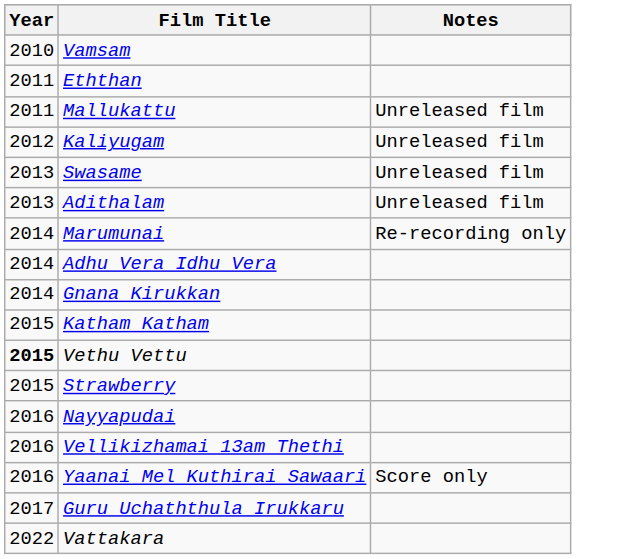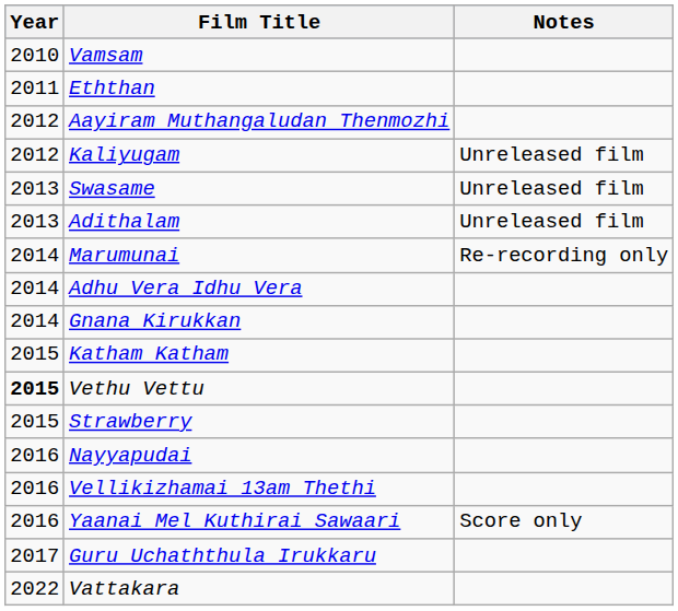- row: 2011 | Mallukattu | Unreleased film
+ row: 2012 | Aayiram Muthangaludan Thenmozhi
